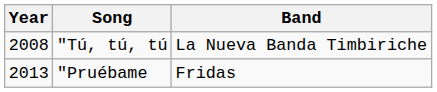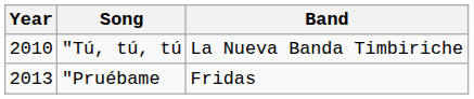"Tú, tú, tú | Year: 2008 -> 2010
